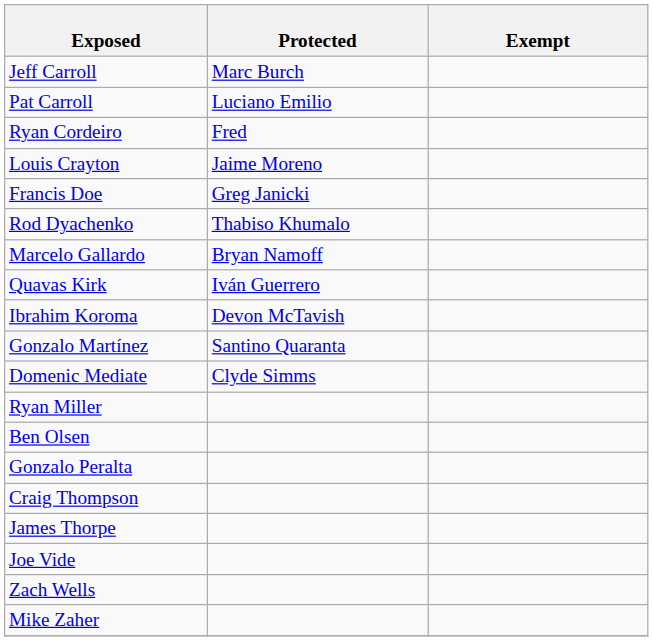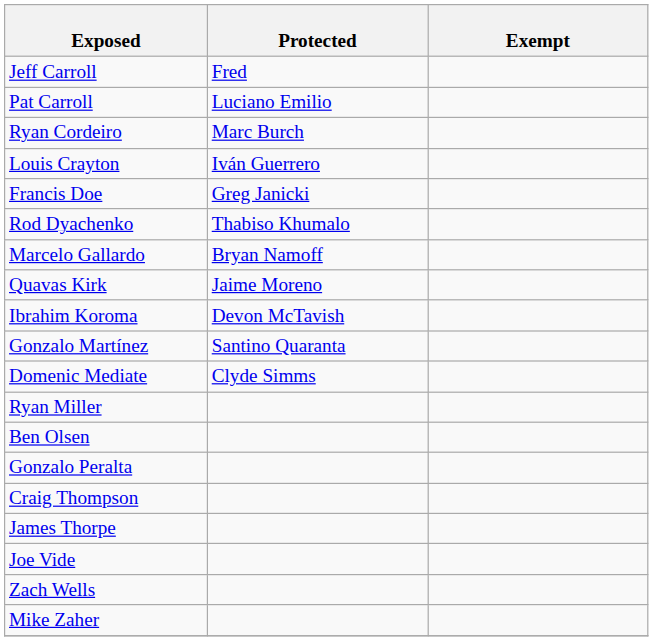Jeff Carroll | Protected: Marc Burch -> Fred
Ryan Cordeiro | Protected: Fred -> Marc Burch
Louis Crayton | Protected: Jaime Moreno -> Iván Guerrero
Quavas Kirk | Protected: Iván Guerrero -> Jaime Moreno
